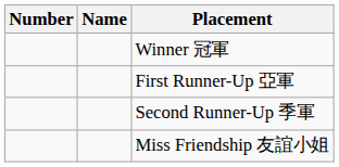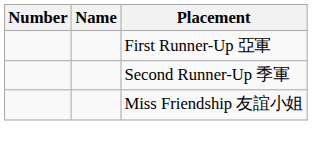- row: Winner 冠軍
